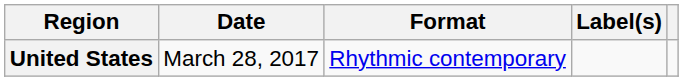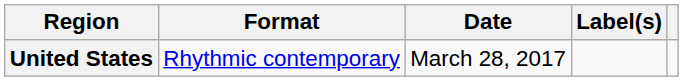columns swapped: Date <-> Format
